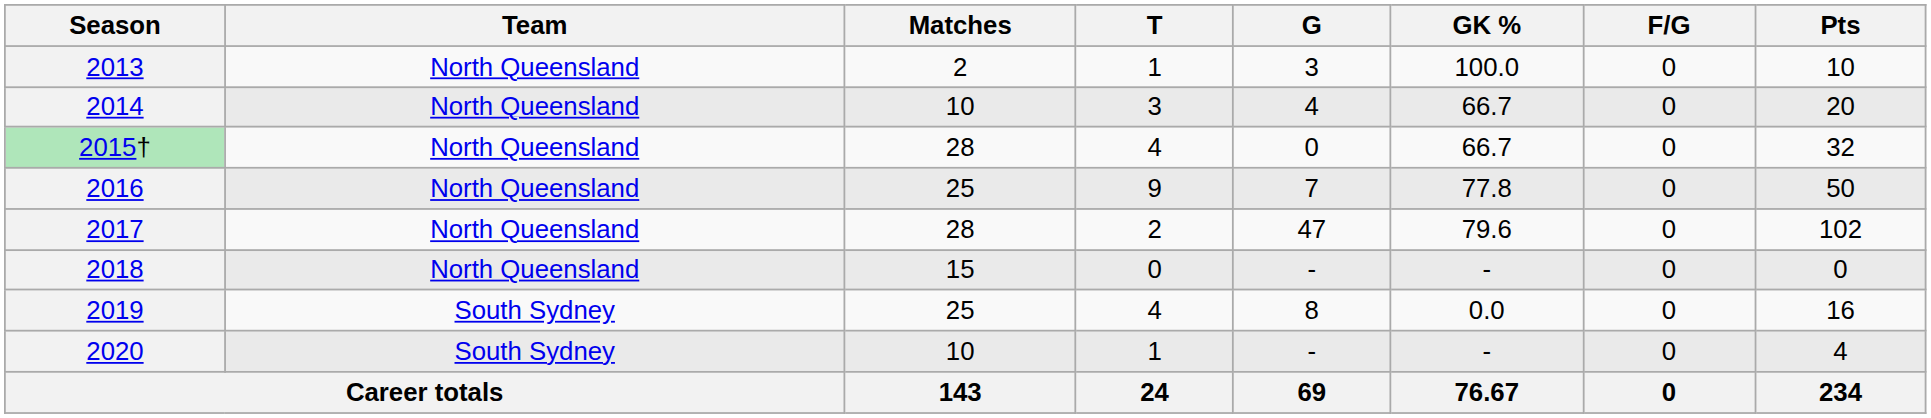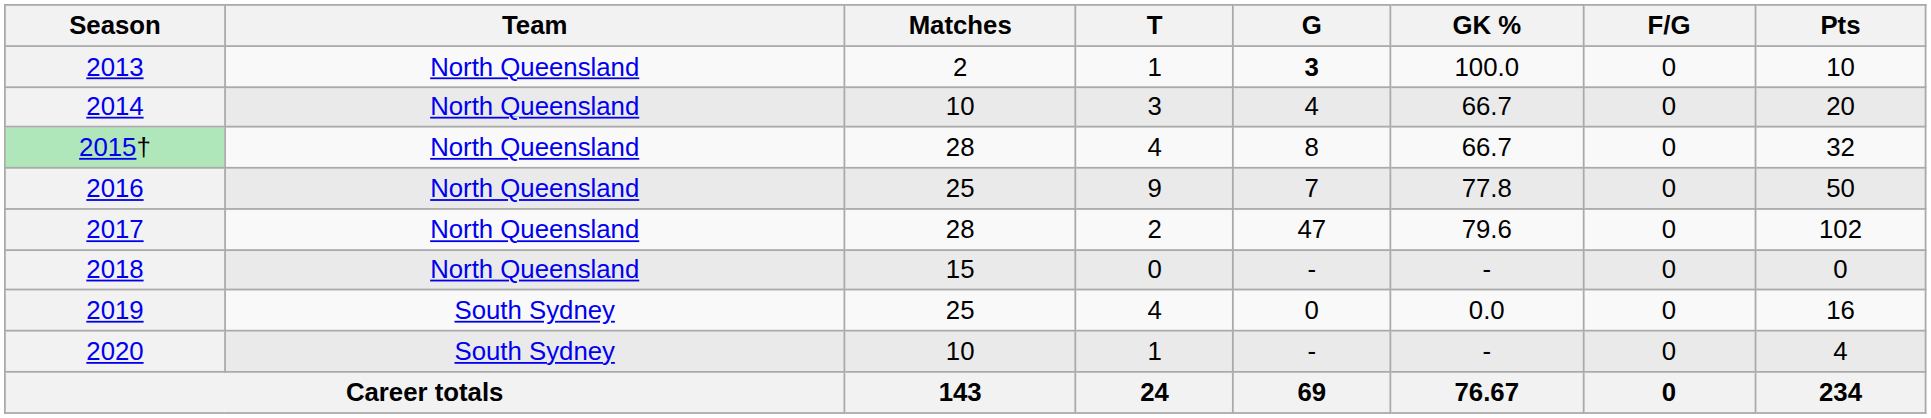2013 | G: normal -> bold
2015† | G: 0 -> 8
2019 | G: 8 -> 0
